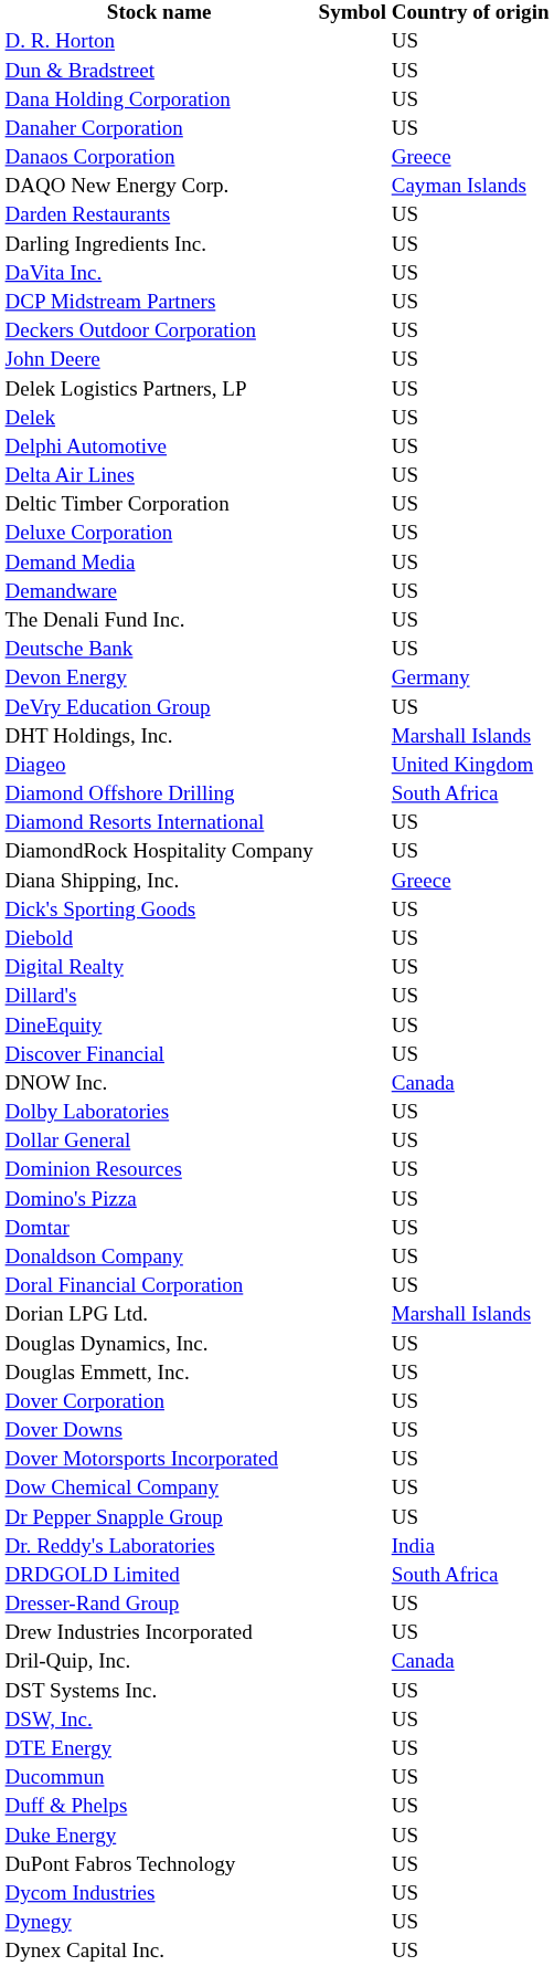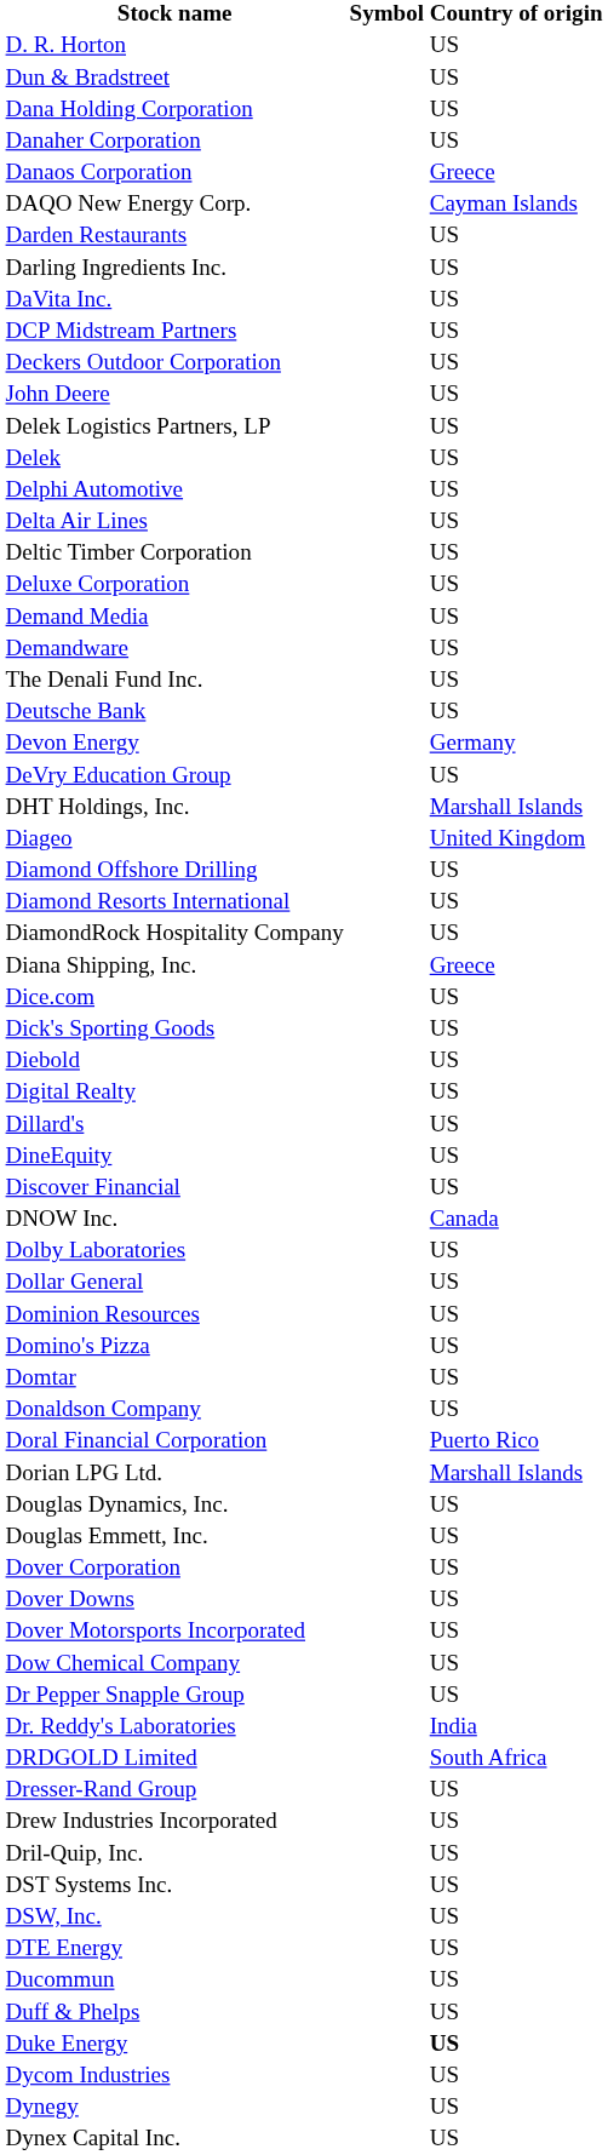Diamond Offshore Drilling | Country of origin: South Africa -> US
+ row: Dice.com | US
Doral Financial Corporation | Country of origin: US -> Puerto Rico
Dril-Quip, Inc. | Country of origin: Canada -> US
Duke Energy | Country of origin: normal -> bold
- row: DuPont Fabros Technology | US
